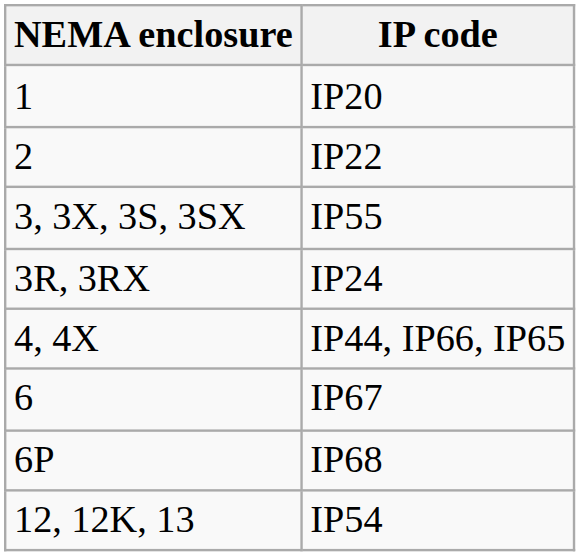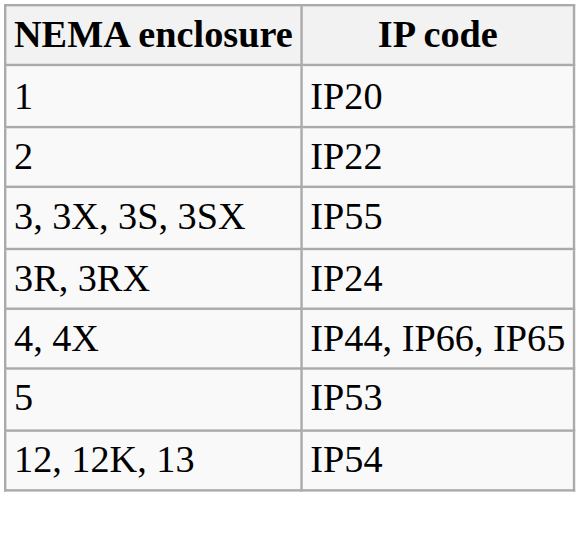+ row: 5 | IP53
- row: 6 | IP67
- row: 6P | IP68
